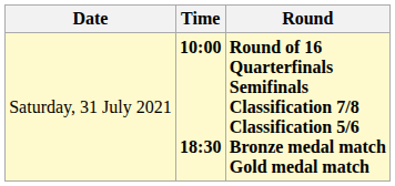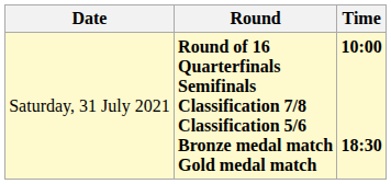columns swapped: Time <-> Round
